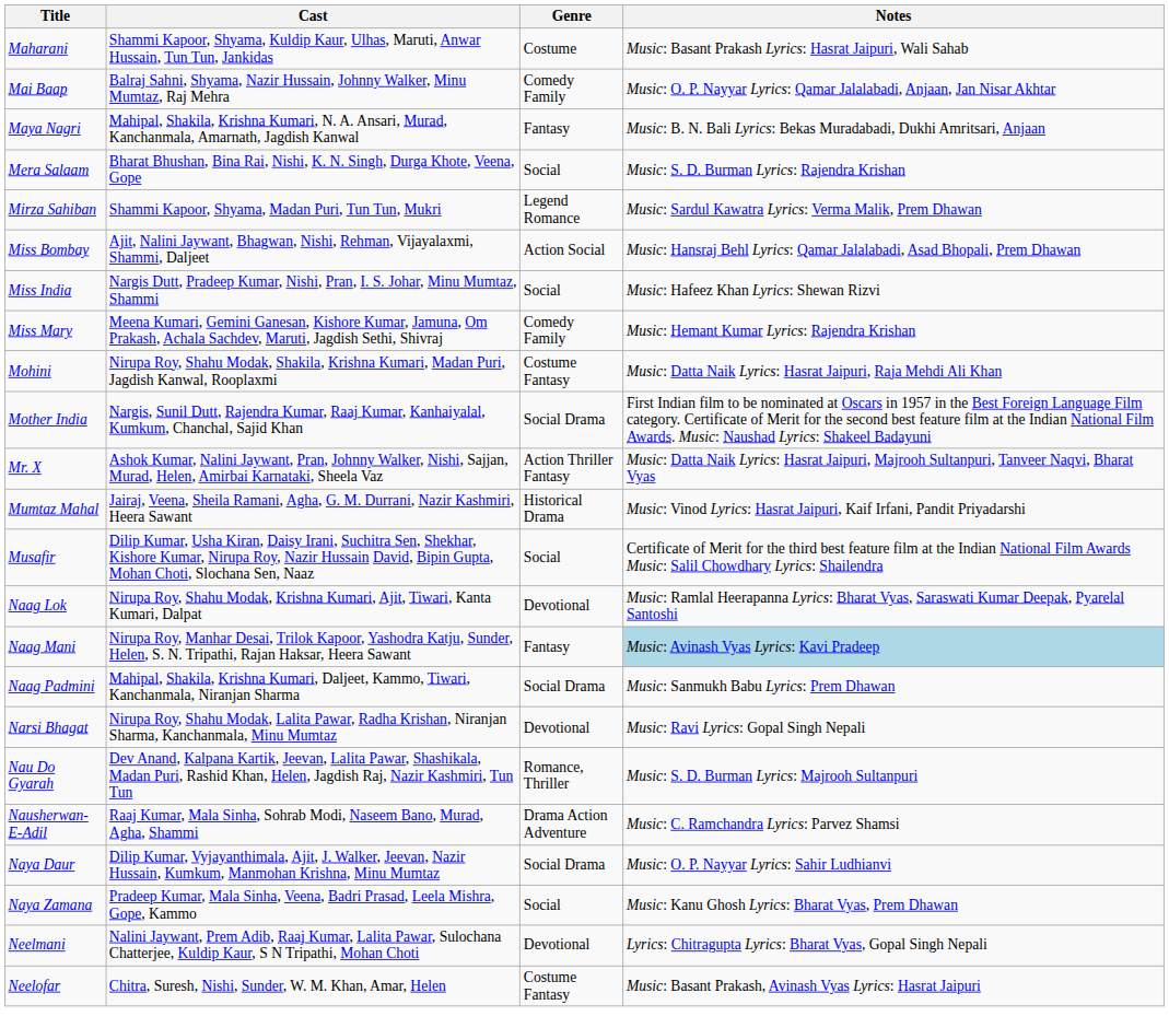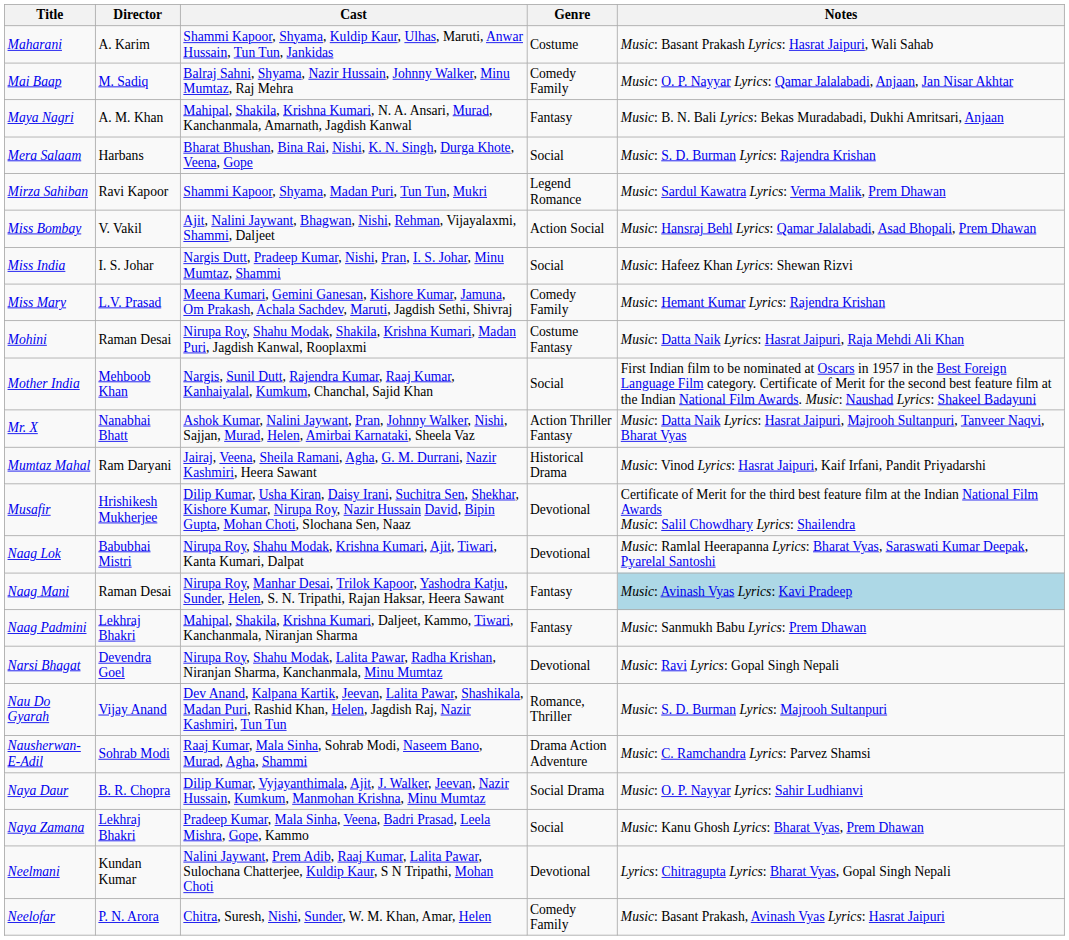+ column: Director | A. Karim | M. Sadiq | A. M. Khan | Harbans | Ravi Kapoor | V. Vakil | I. S. Johar | L.V. Prasad | Raman Desai | Mehboob Khan | Nanabhai Bhatt | Ram Daryani | Hrishikesh Mukherjee | Babubhai Mistri | Raman Desai | Lekhraj Bhakri | Devendra Goel | Vijay Anand | Sohrab Modi | B. R. Chopra | Lekhraj Bhakri | Kundan Kumar | P. N. Arora
Mother India | Genre: Social Drama -> Social
Musafir | Genre: Social -> Devotional
Naag Padmini | Genre: Social Drama -> Fantasy
Neelofar | Genre: Costume Fantasy -> Comedy Family
